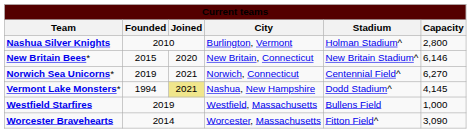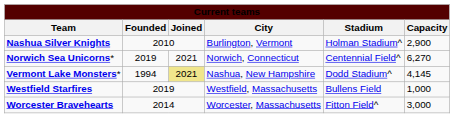Nashua Silver Knights | Capacity: 2,800 -> 2,900
- row: New Britain Bees* | 2015 | 2020 | New Britain, Connecticut | New Britain Stadium^ | 6,146
Worcester Bravehearts | Capacity: 3,090 -> 3,000
